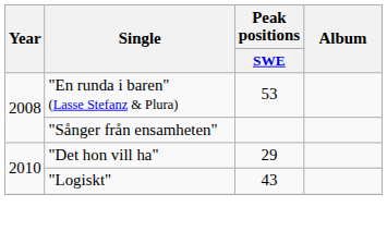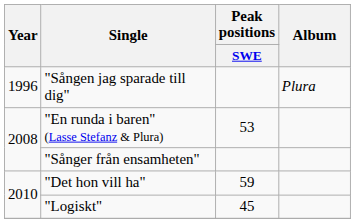+ row: 1996 | "Sången jag sparade till dig" | Plura
"Det hon vill ha" | Peak positions / SWE: 29 -> 59
"Logiskt" | Peak positions / SWE: 43 -> 45
